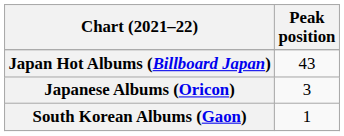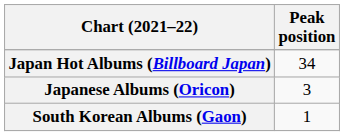Japan Hot Albums (Billboard Japan) | Peak position: 43 -> 34
